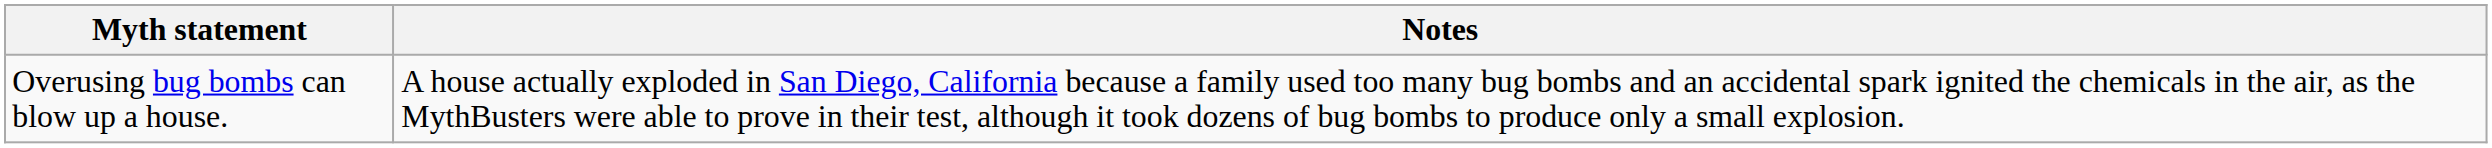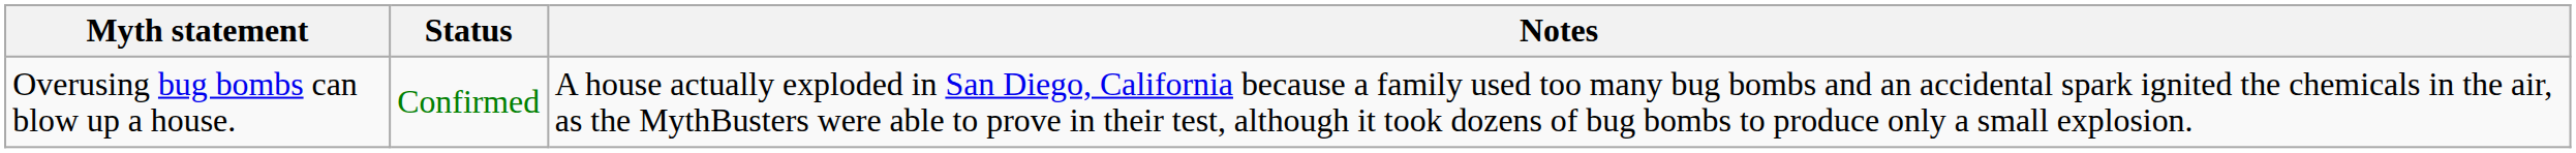+ column: Status | Confirmed
